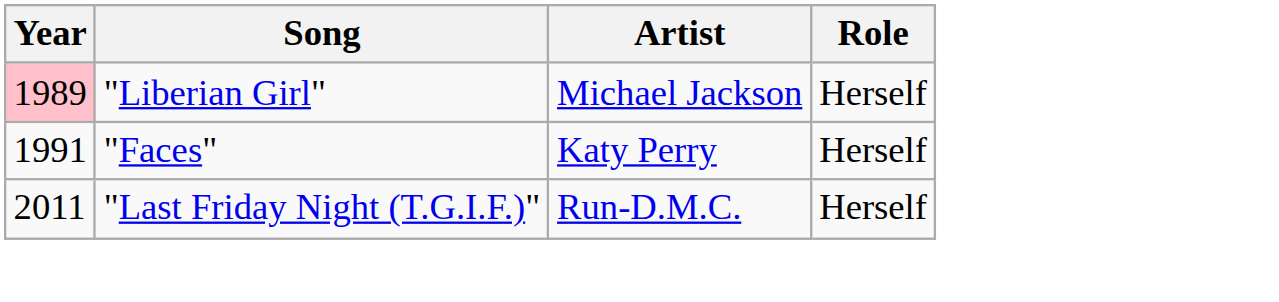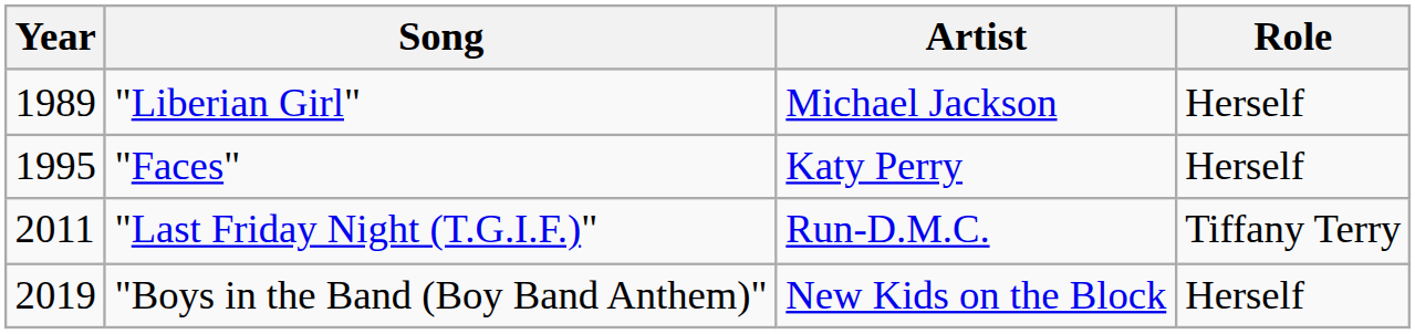"Liberian Girl" | Year: pink background -> no background
"Faces" | Year: 1991 -> 1995
"Last Friday Night (T.G.I.F.)" | Role: Herself -> Tiffany Terry
+ row: 2019 | "Boys in the Band (Boy Band Anthem)" | New Kids on the Block | Herself
